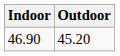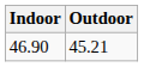46.90 | Outdoor: 45.20 -> 45.21
